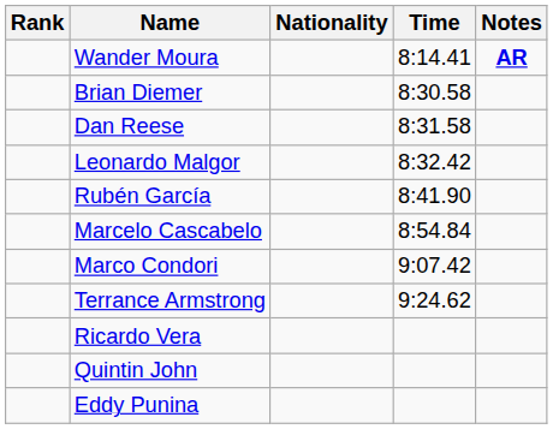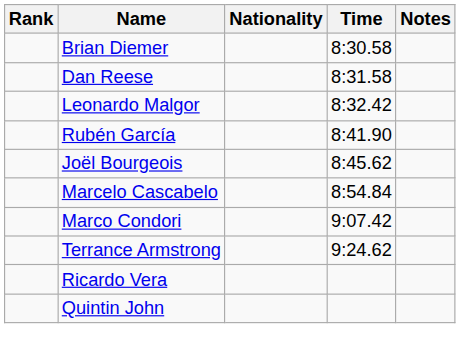- row: Wander Moura | 8:14.41 | AR
+ row: Joël Bourgeois | 8:45.62
- row: Eddy Punina
